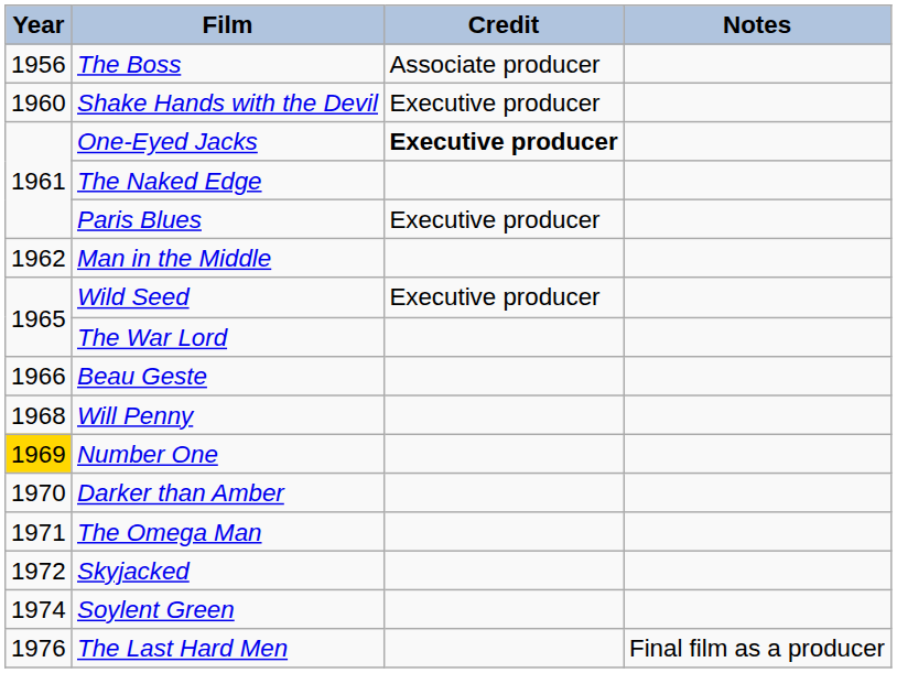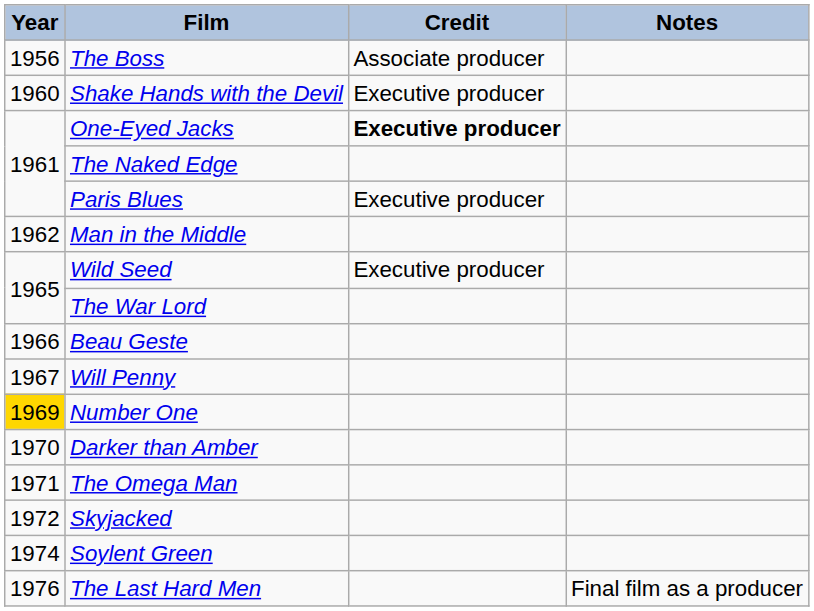Will Penny | Year: 1968 -> 1967
